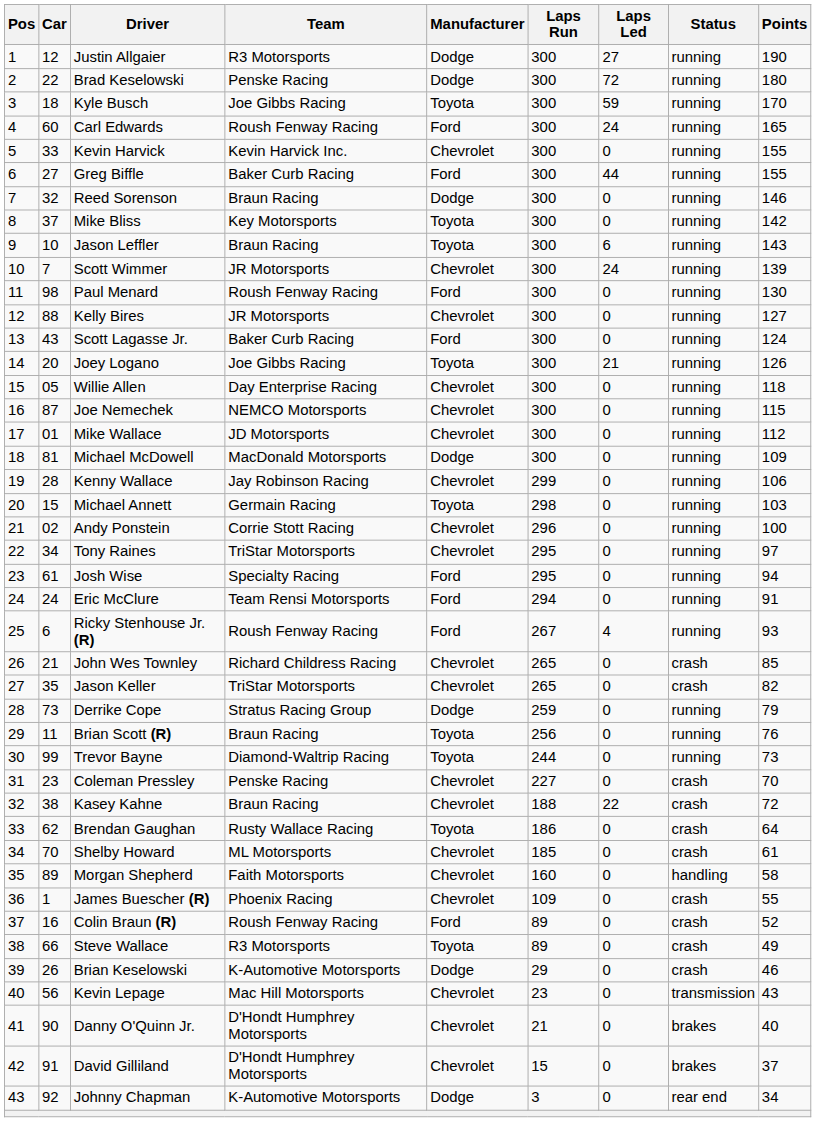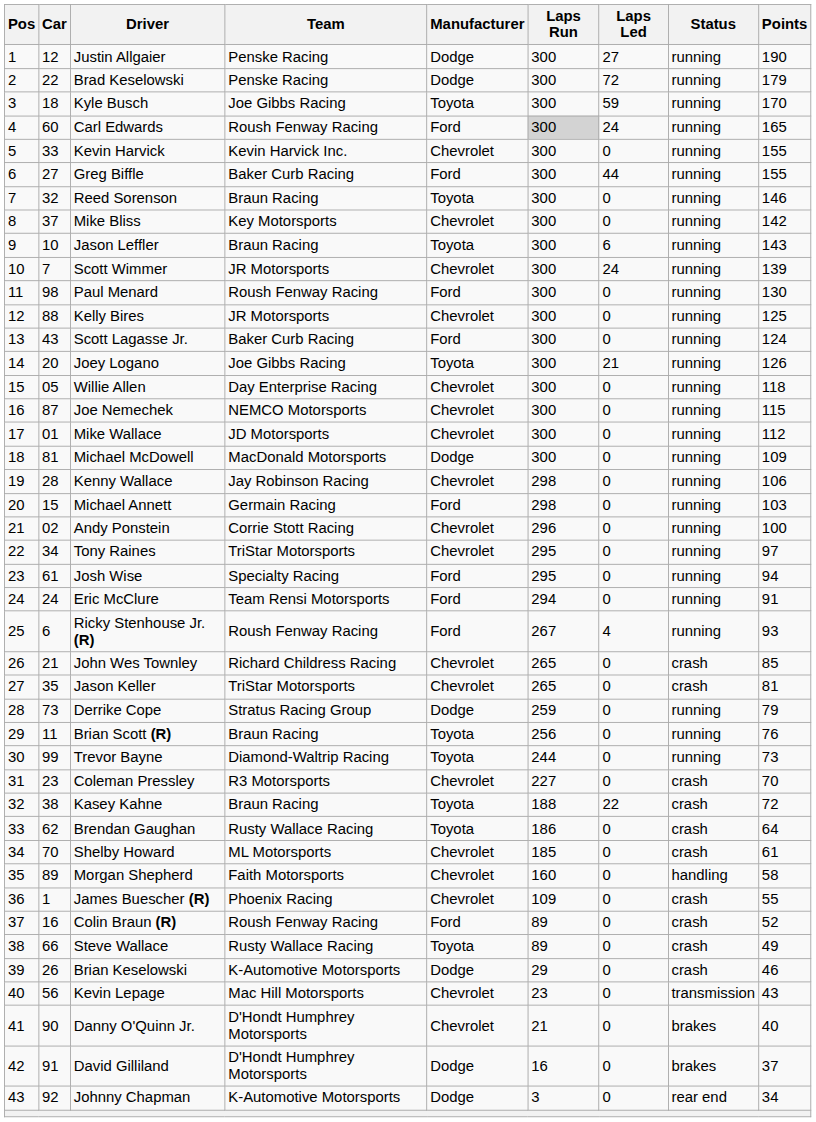Justin Allgaier | Team: R3 Motorsports -> Penske Racing
Brad Keselowski | Points: 180 -> 179
Carl Edwards | Laps Run: no background -> lightgrey background
Reed Sorenson | Manufacturer: Dodge -> Toyota
Mike Bliss | Manufacturer: Toyota -> Chevrolet
Kelly Bires | Points: 127 -> 125
Kenny Wallace | Laps Run: 299 -> 298
Michael Annett | Manufacturer: Toyota -> Ford
Jason Keller | Points: 82 -> 81
Coleman Pressley | Team: Penske Racing -> R3 Motorsports
Kasey Kahne | Manufacturer: Chevrolet -> Toyota
Steve Wallace | Team: R3 Motorsports -> Rusty Wallace Racing
David Gilliland | Manufacturer: Chevrolet -> Dodge
David Gilliland | Laps Run: 15 -> 16
